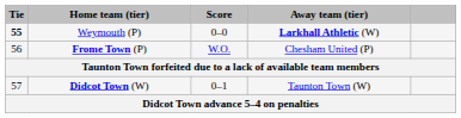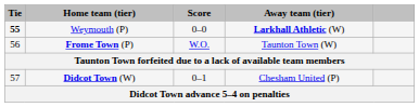Frome Town (P) | Away team (tier): Chesham United (P) -> Taunton Town (W)
Didcot Town (W) | Away team (tier): Taunton Town (W) -> Chesham United (P)
